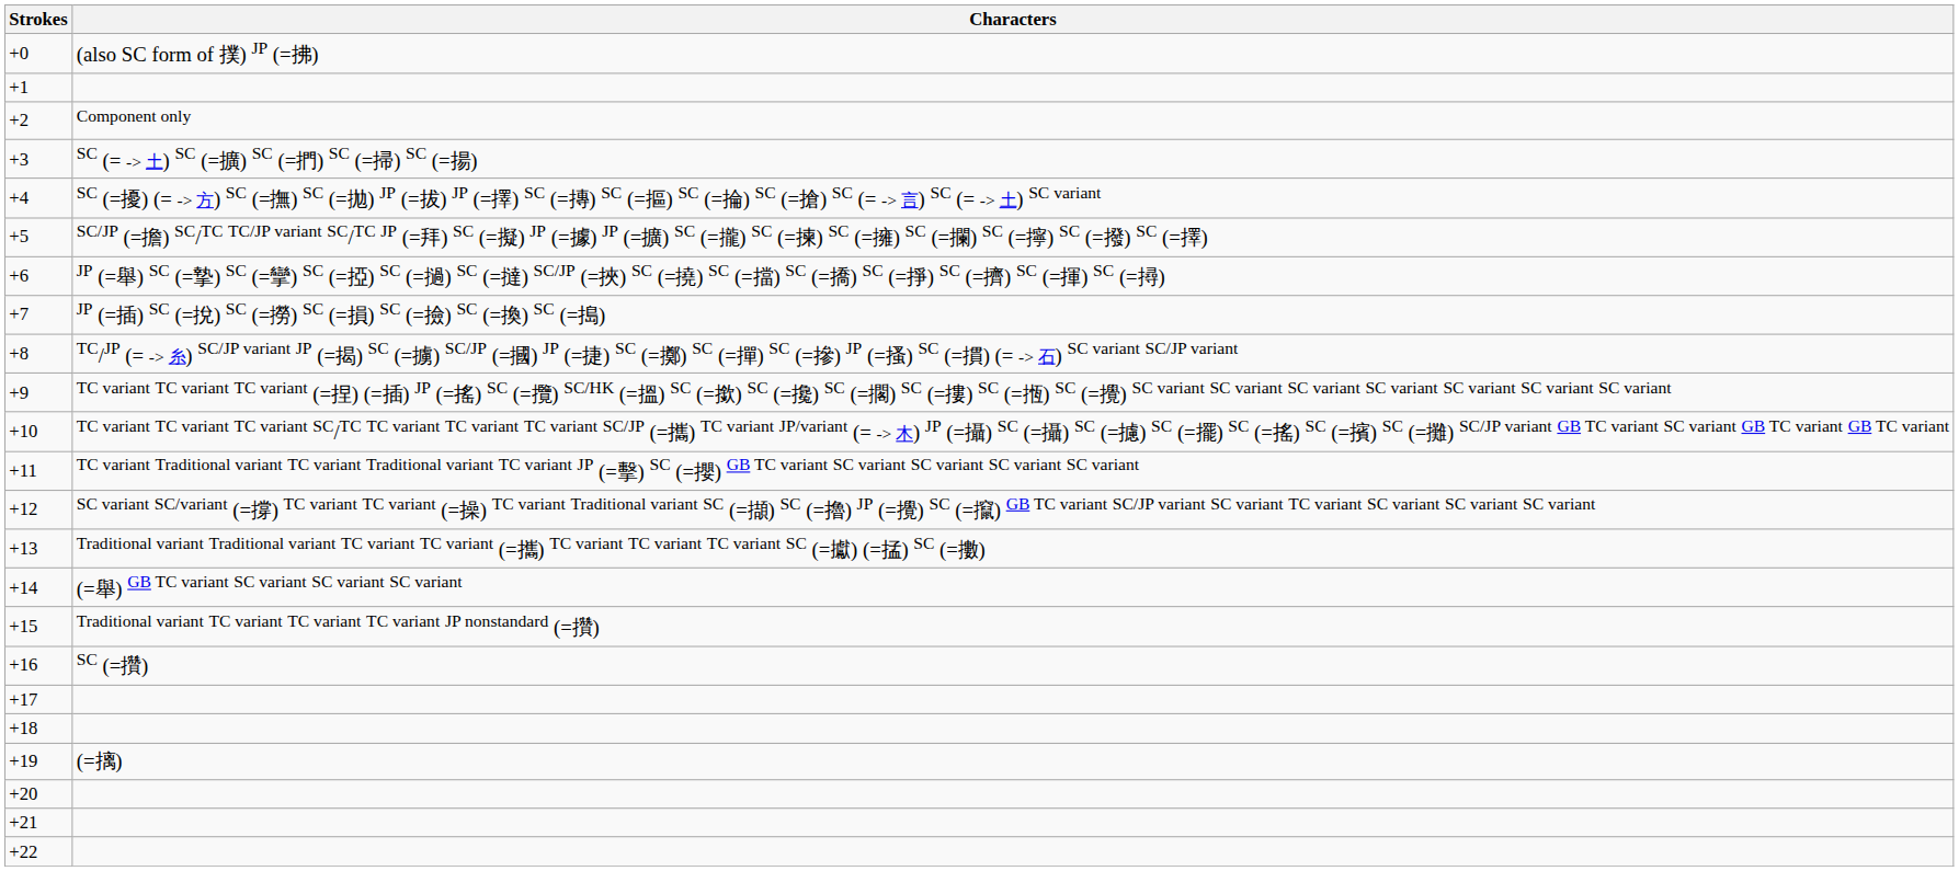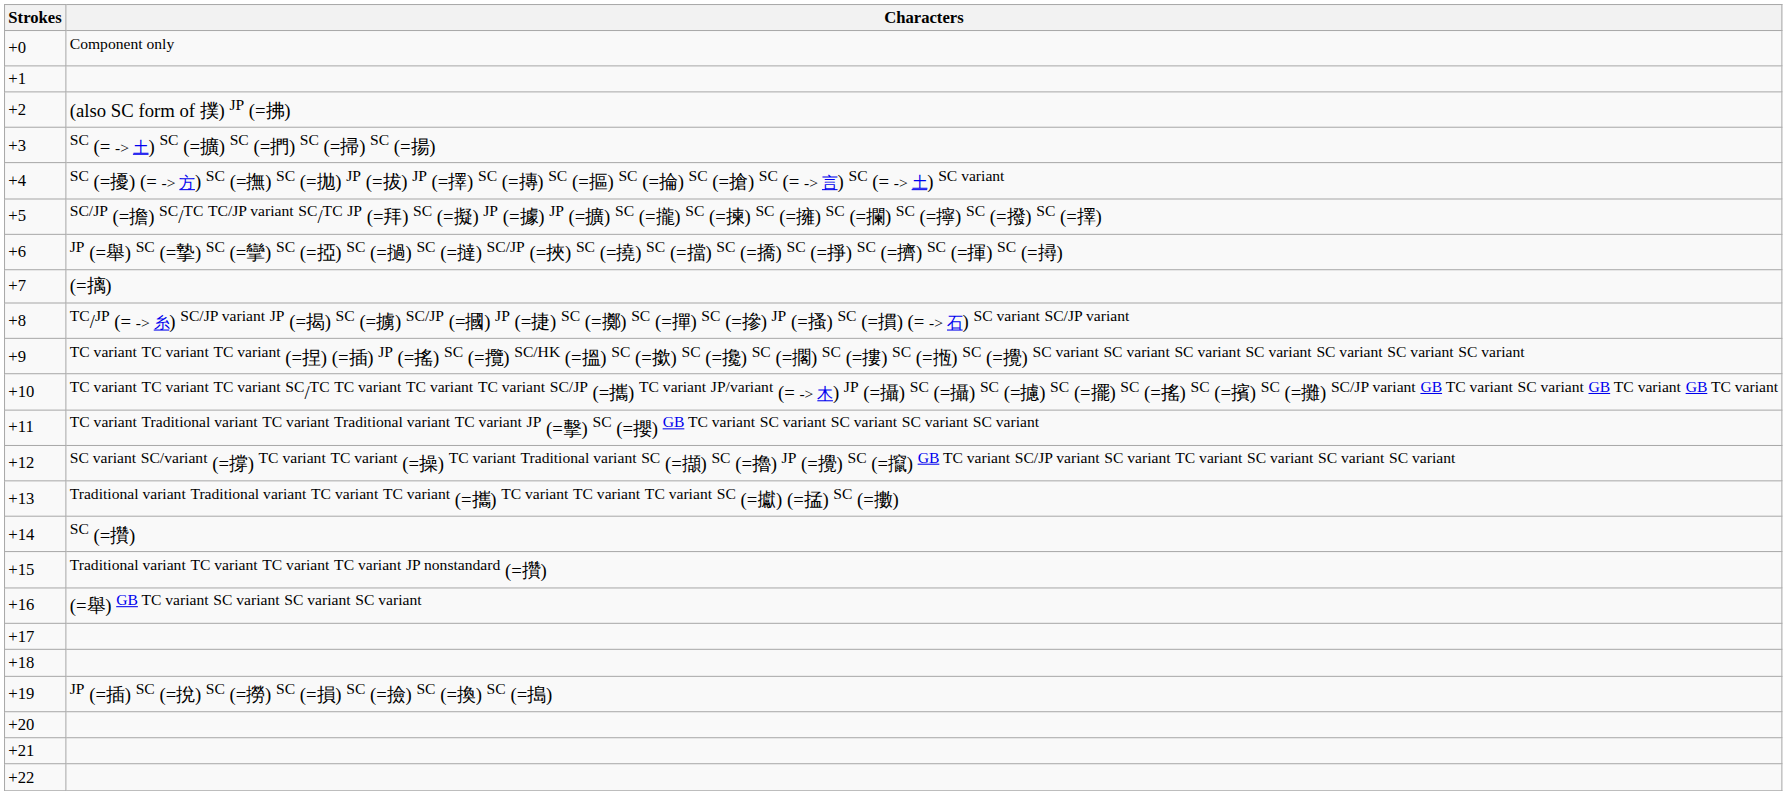+0 | Characters: (also SC form of 撲) JP (=拂) -> Component only
+2 | Characters: Component only -> (also SC form of 撲) JP (=拂)
+7 | Characters: JP (=插) SC (=挩) SC (=撈) SC (=損) SC (=撿) SC (=換) SC (=搗) -> (=摛)
+14 | Characters: (=舉) GB TC variant SC variant SC variant SC variant -> SC (=攢)
+16 | Characters: SC (=攢) -> (=舉) GB TC variant SC variant SC variant SC variant
+19 | Characters: (=摛) -> JP (=插) SC (=挩) SC (=撈) SC (=損) SC (=撿) SC (=換) SC (=搗)
